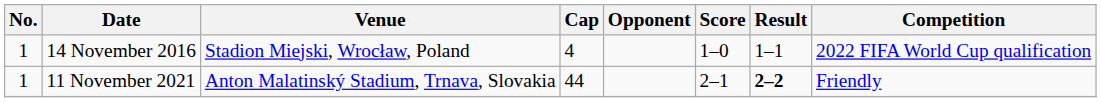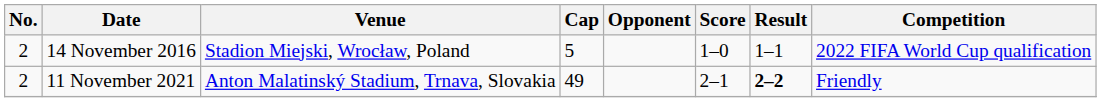14 November 2016 | No.: 1 -> 2
14 November 2016 | Cap: 4 -> 5
11 November 2021 | No.: 1 -> 2
11 November 2021 | Cap: 44 -> 49
